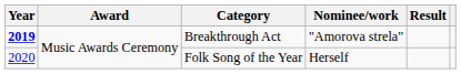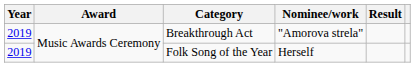Breakthrough Act | Year: bold -> normal
Folk Song of the Year | Year: 2020 -> 2019
